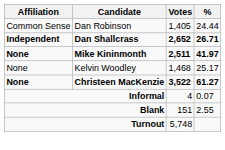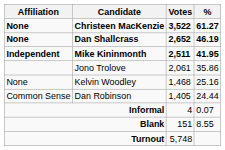rows swapped: Christeen MacKenzie <-> Dan Robinson
Dan Shallcrass | Affiliation: Independent -> None
Dan Shallcrass | %: 26.71 -> 46.19
Mike Kininmonth | Affiliation: None -> Independent
Mike Kininmonth | %: 41.97 -> 41.95
+ row: Jono Trolove | 2,061 | 35.86
Kelvin Woodley | %: 25.17 -> 25.16
Blank | %: 2.55 -> 8.55
